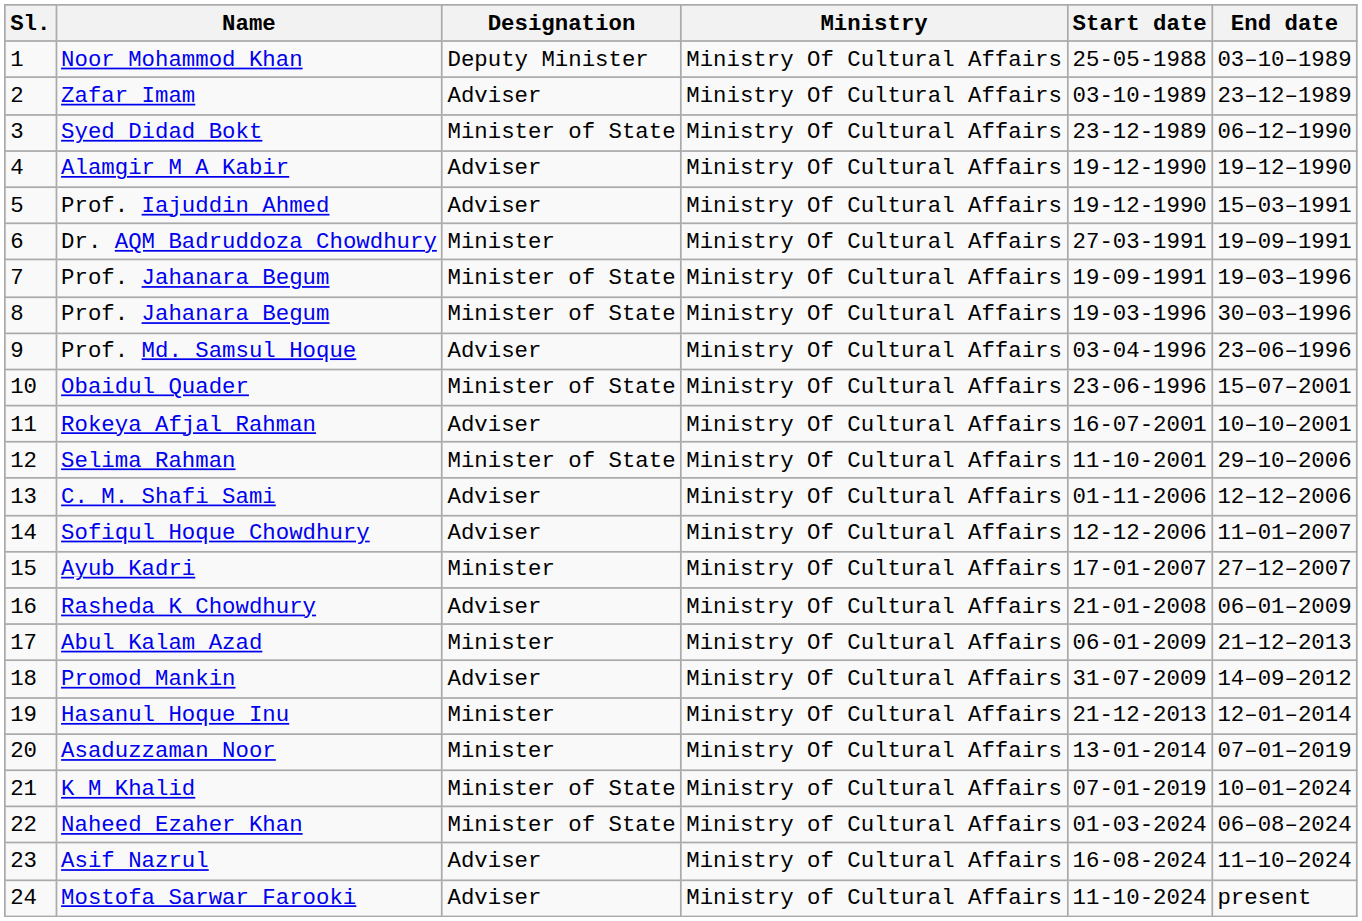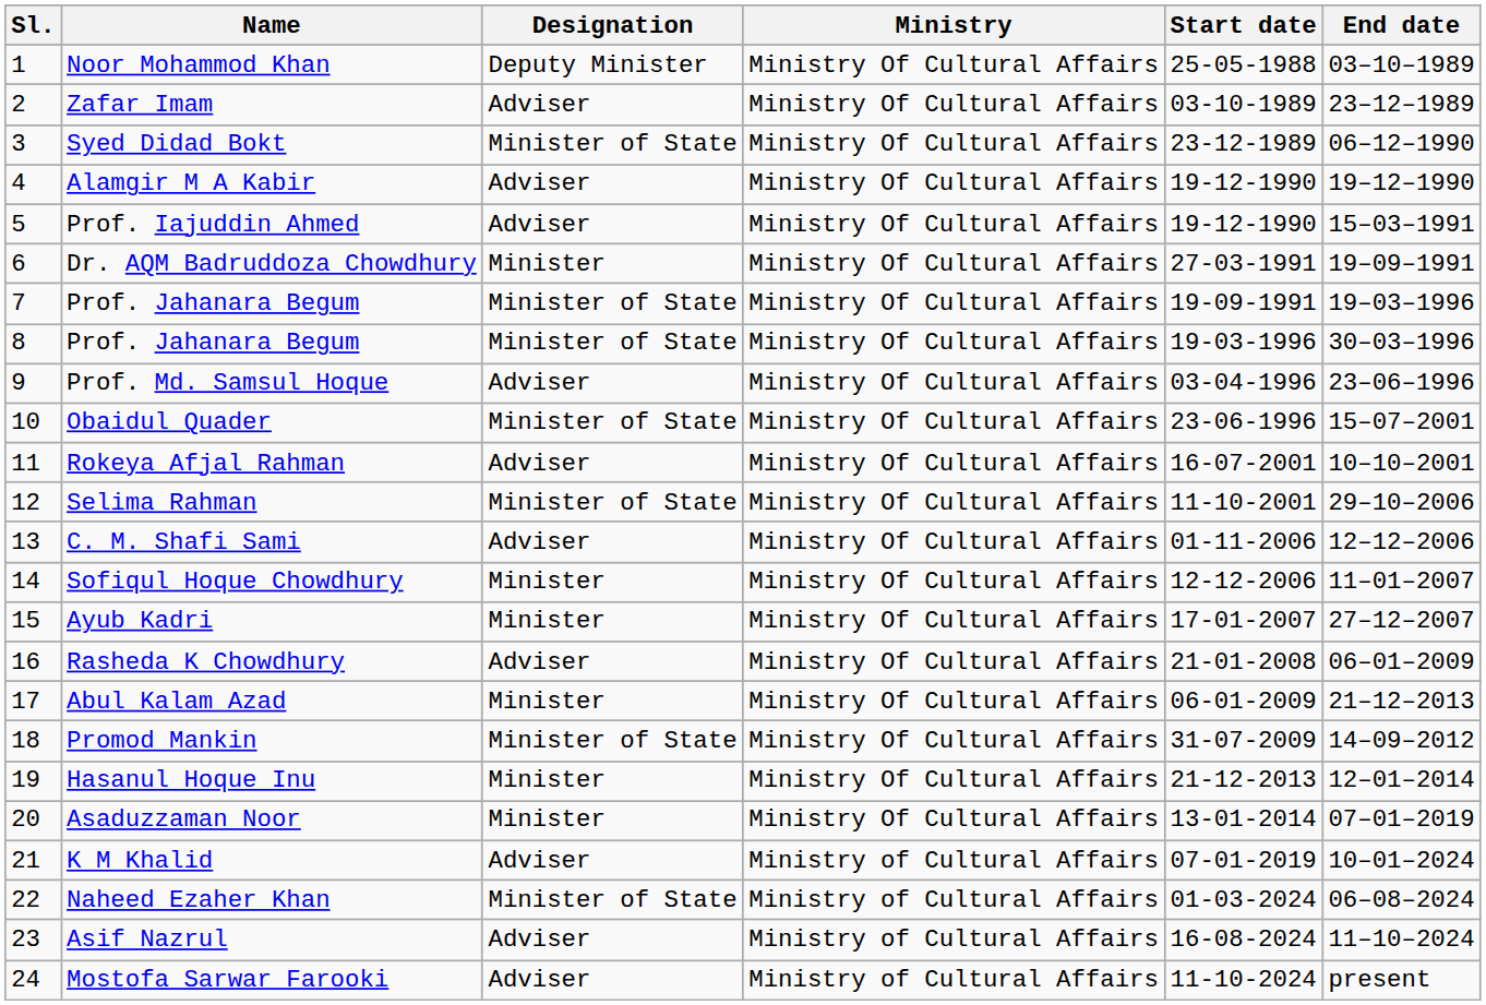Sofiqul Hoque Chowdhury | Designation: Adviser -> Minister
Promod Mankin | Designation: Adviser -> Minister of State
K M Khalid | Designation: Minister of State -> Adviser
